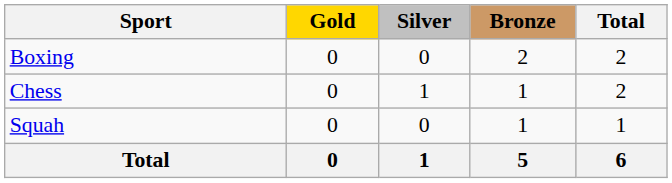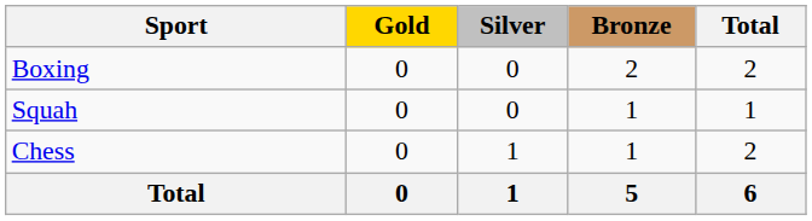rows swapped: Chess <-> Squah
